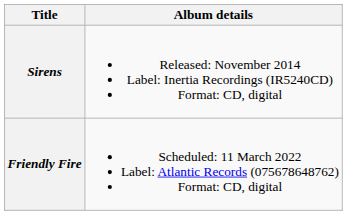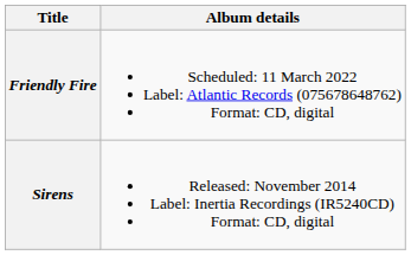rows swapped: Sirens <-> Friendly Fire
